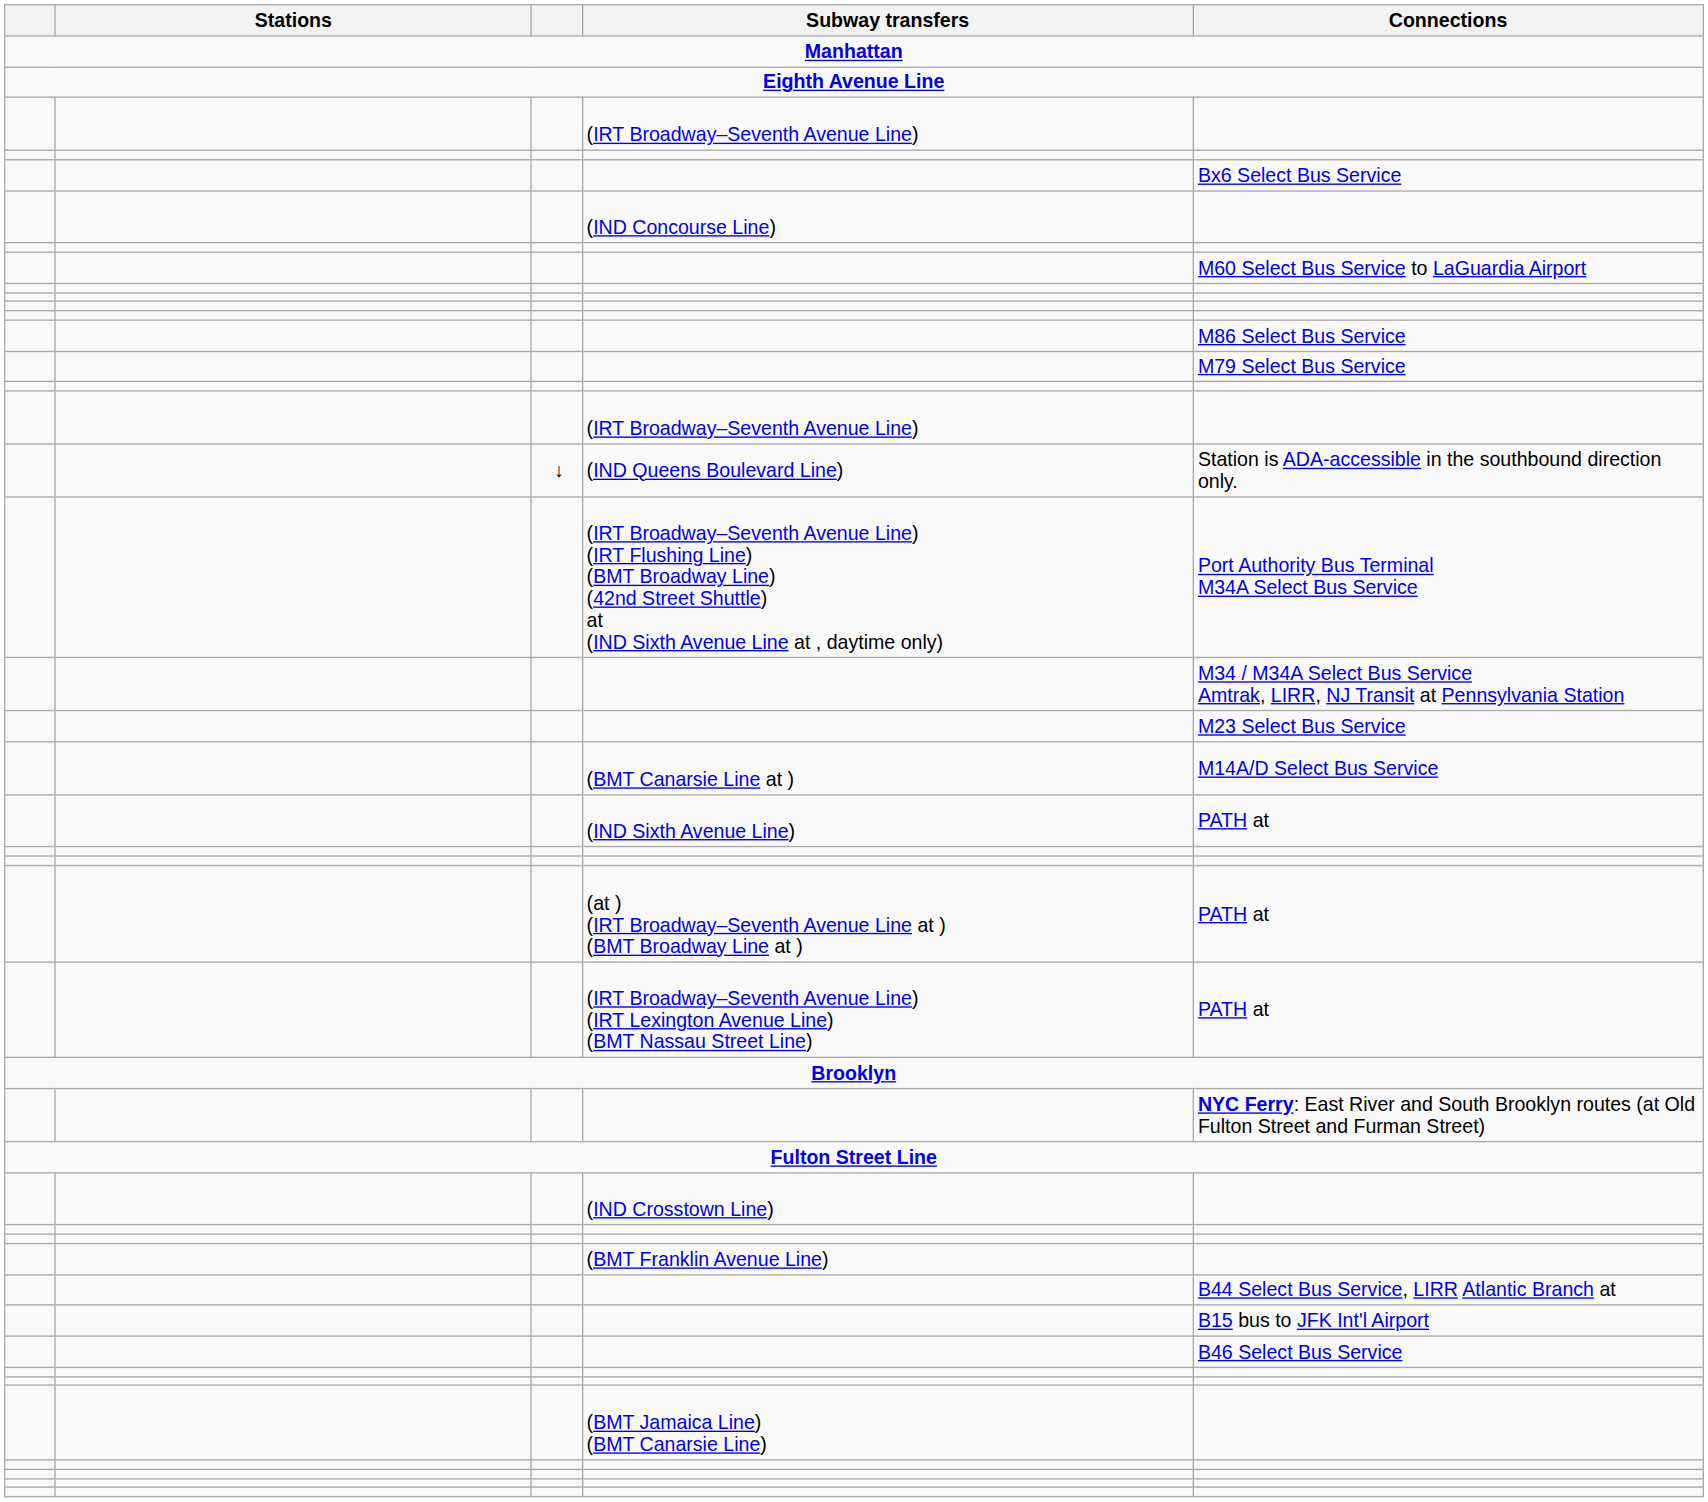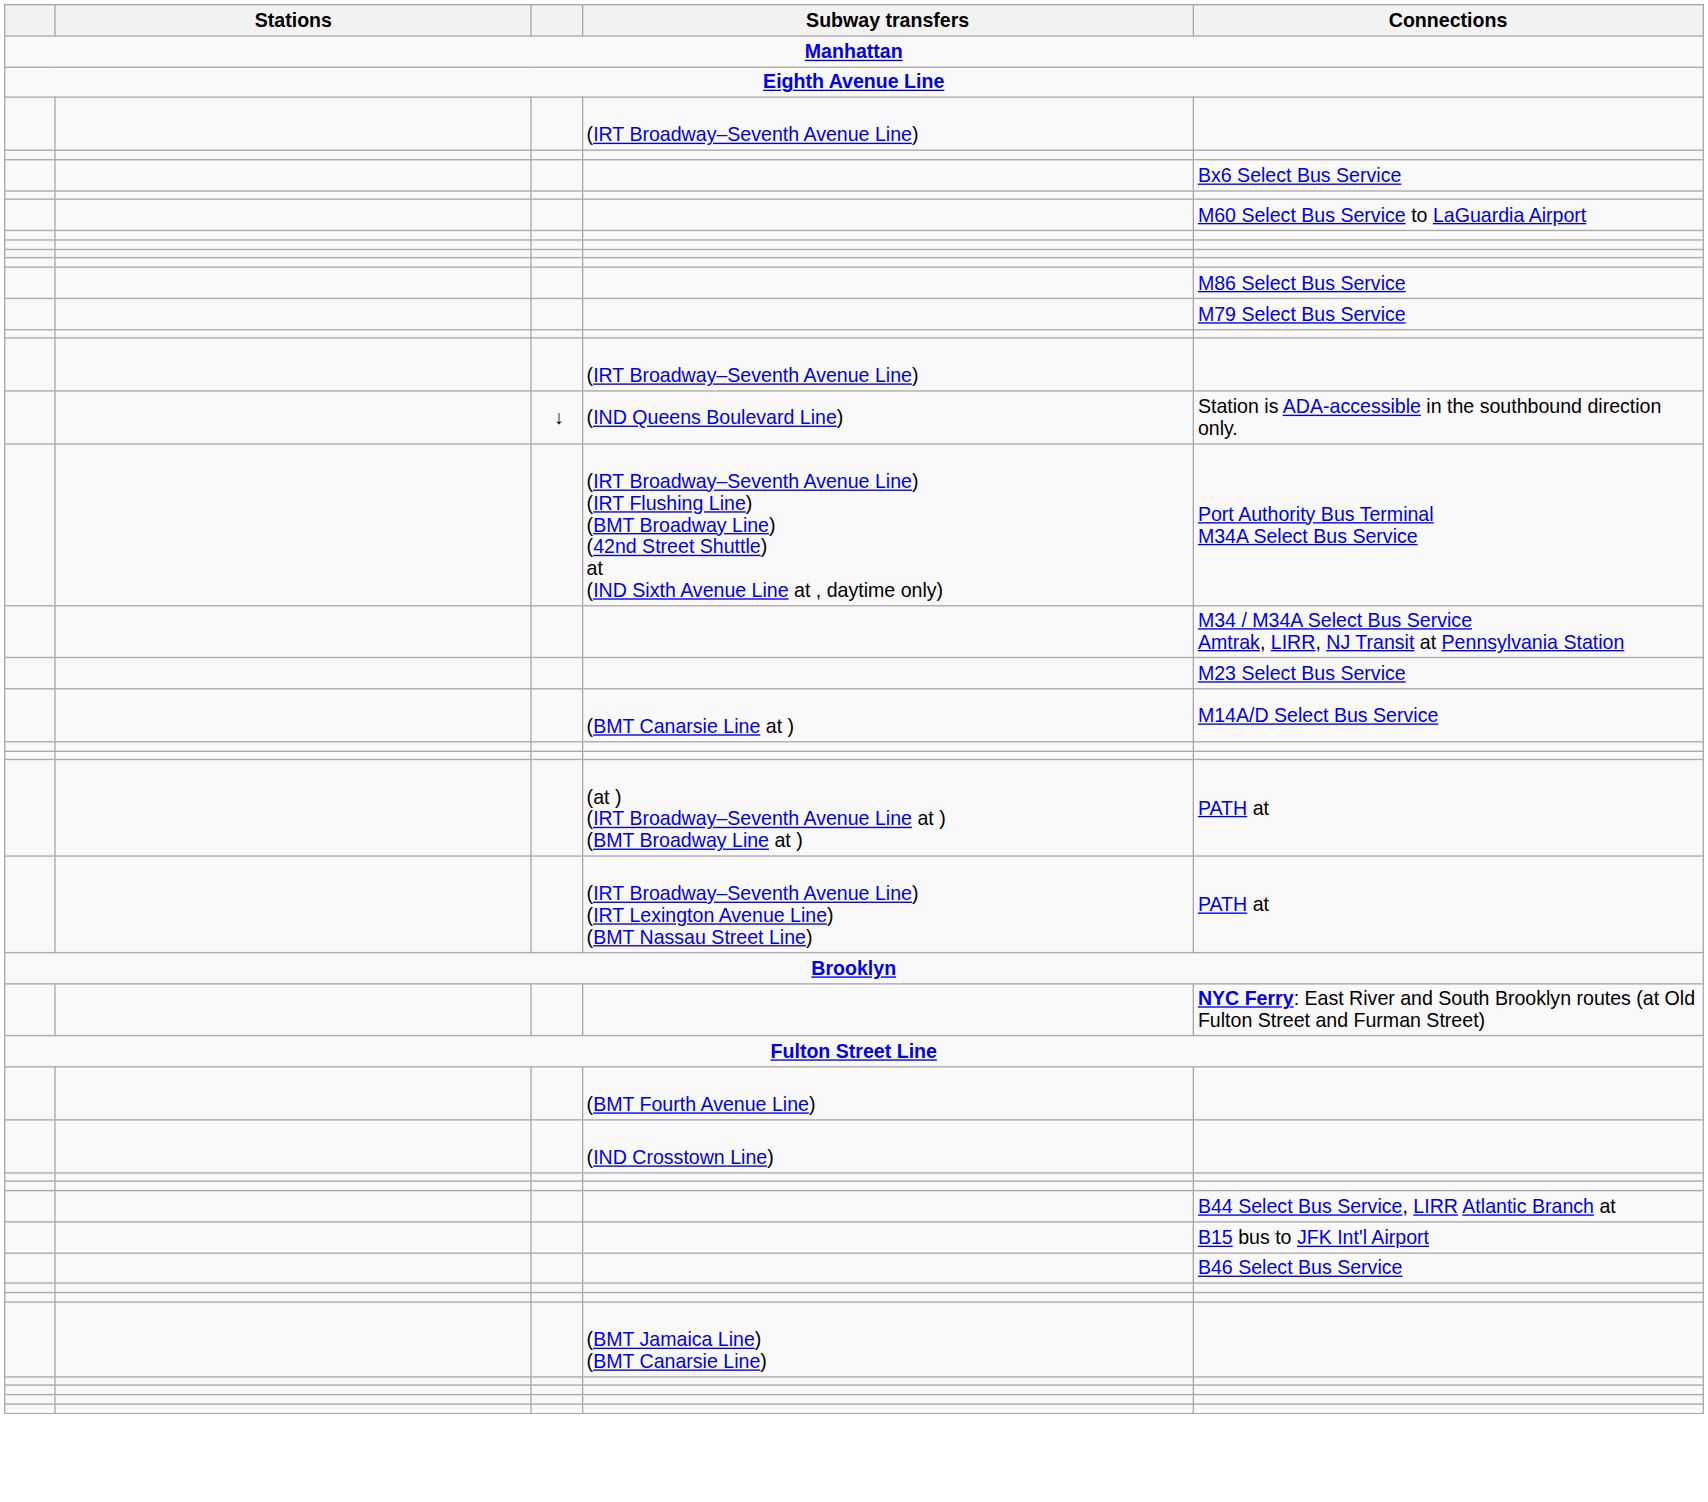- row: (IND Concourse Line)
- row: (IND Sixth Avenue Line) | PATH at
+ row: (BMT Fourth Avenue Line)
- row: (BMT Franklin Avenue Line)
